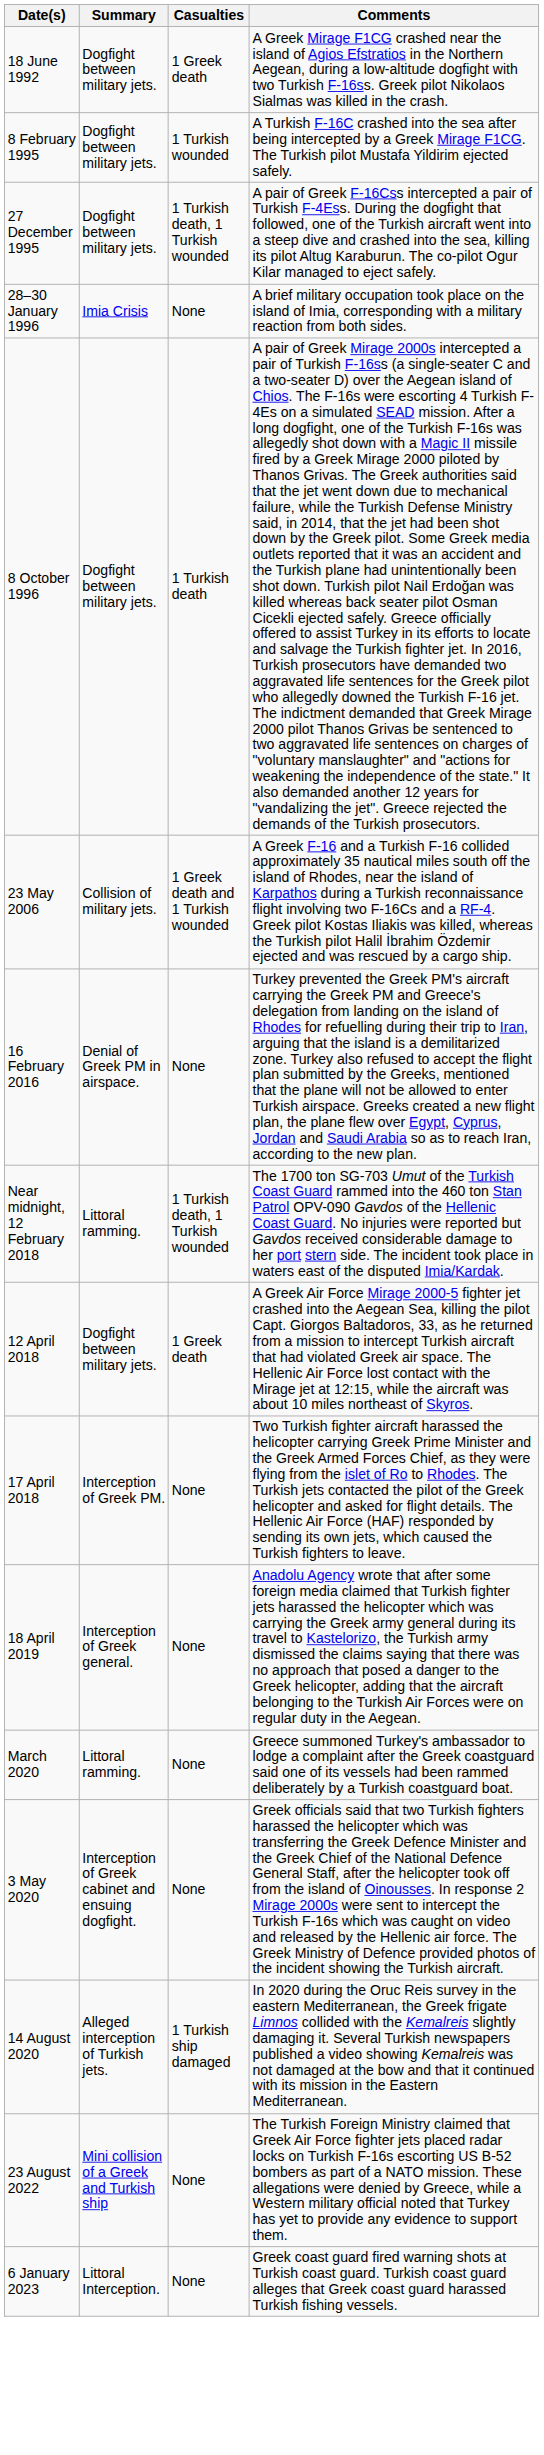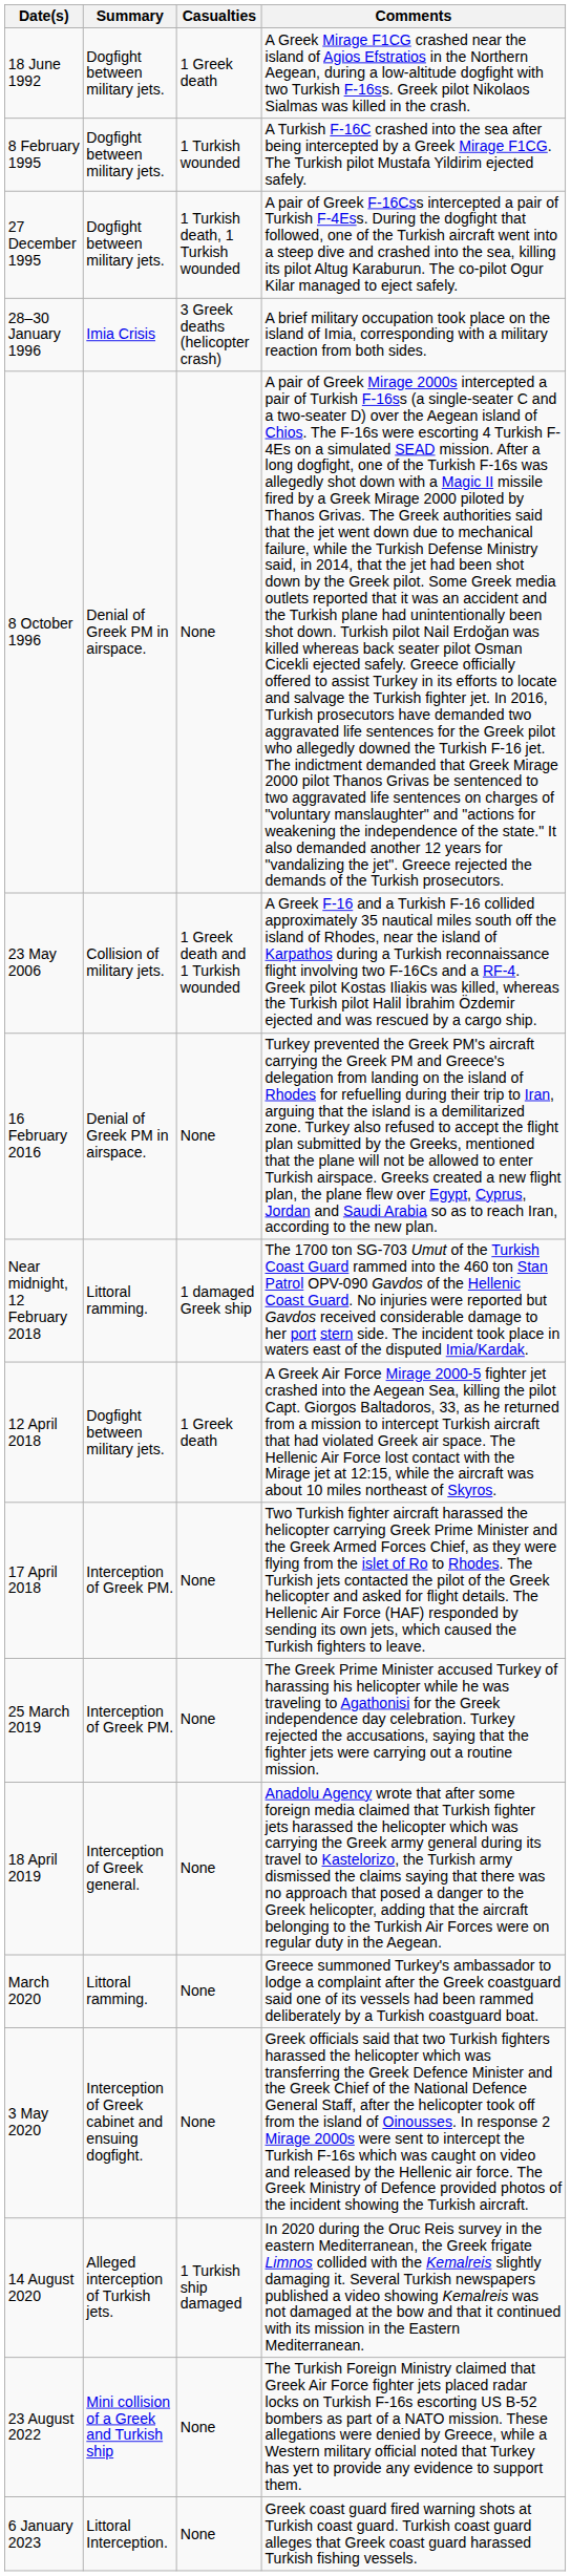28–30 January 1996 | Casualties: None -> 3 Greek deaths (helicopter crash)
8 October 1996 | Summary: Dogfight between military jets. -> Denial of Greek PM in airspace.
8 October 1996 | Casualties: 1 Turkish death -> None
Near midnight, 12 February 2018 | Casualties: 1 Turkish death, 1 Turkish wounded -> 1 damaged Greek ship
+ row: 25 March 2019 | Interception of Greek PM. | None | The Greek Prime Minister accused Turkey of harassing his helicopter while he was traveling to Agathonisi for the Greek independence day celebration. Turkey rejected the accusations, saying that the fighter jets were carrying out a routine mission.
